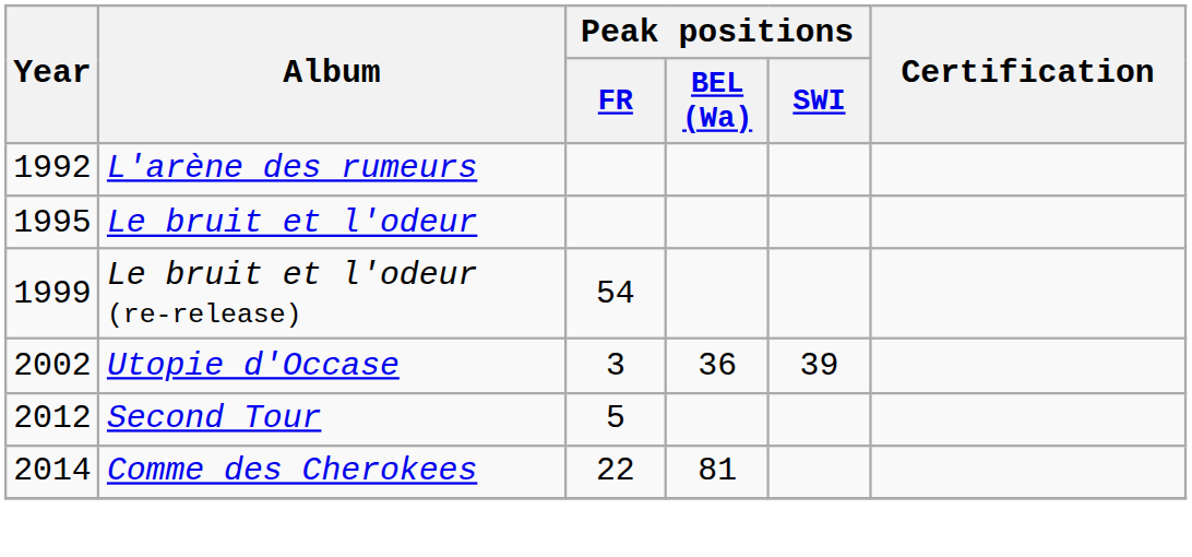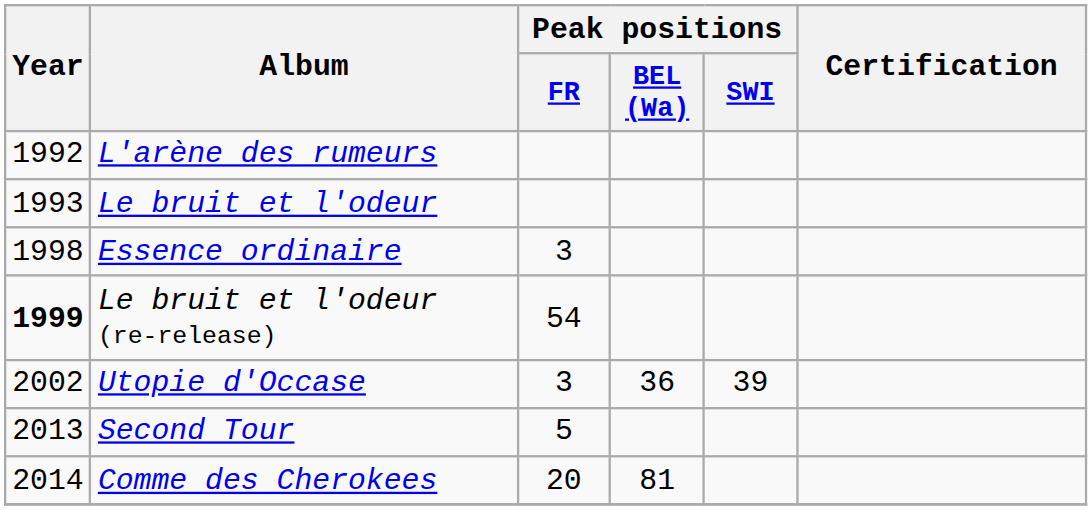Le bruit et l'odeur | Year: 1995 -> 1993
+ row: 1998 | Essence ordinaire | 3
Le bruit et l'odeur (re-release) | Year: normal -> bold
Second Tour | Year: 2012 -> 2013
Comme des Cherokees | Peak positions / FR: 22 -> 20
